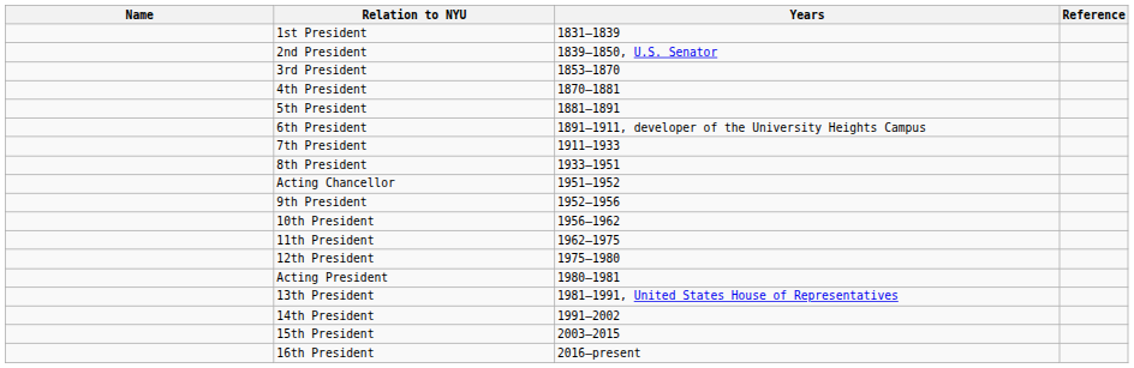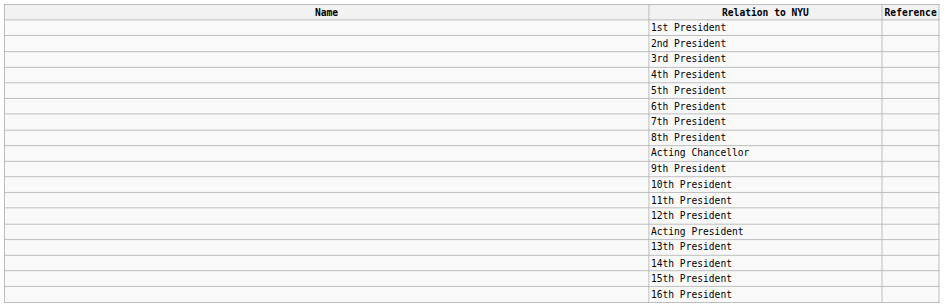- column: Years | 1831–1839 | 1839–1850, U.S. Senator | 1853–1870 | 1870–1881 | 1881–1891 | 1891–1911, developer of the University Heights Campus | 1911–1933 | 1933–1951 | 1951–1952 | 1952–1956 | 1956–1962 | 1962–1975 | 1975–1980 | 1980–1981 | 1981–1991, United States House of Representatives | 1991–2002 | 2003–2015 | 2016–present
